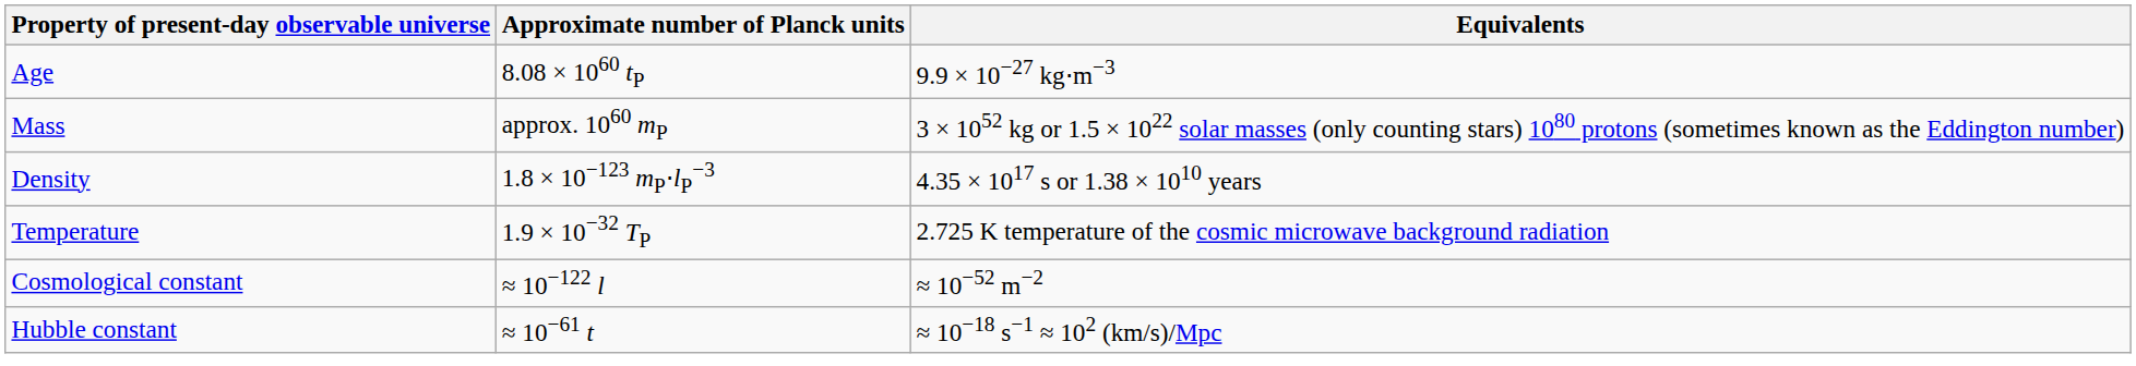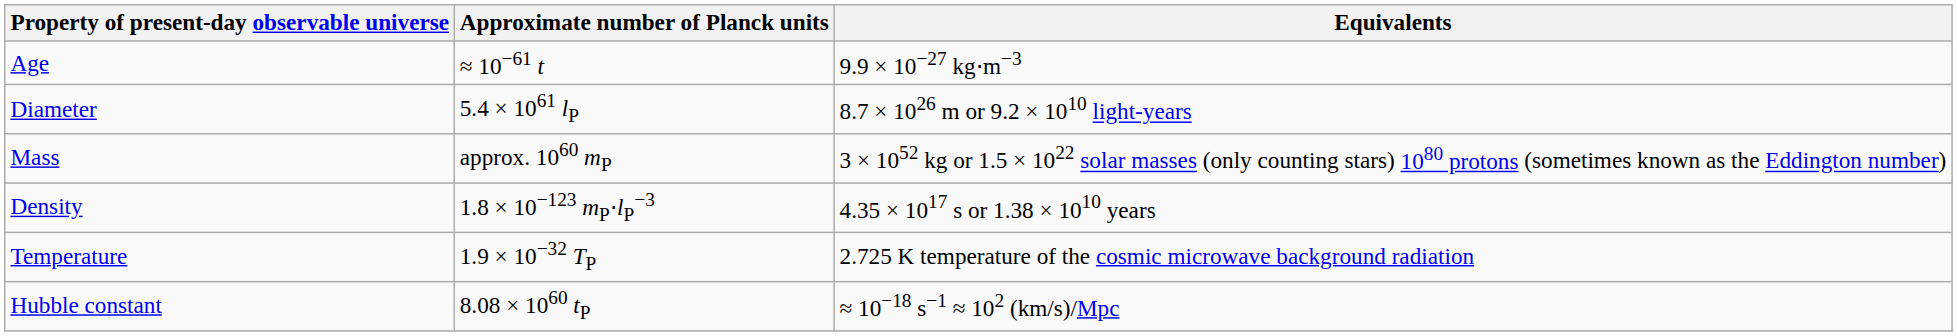Age | Approximate number of Planck units: 8.08 × 1060 tP -> ≈ 10−61 t
+ row: Diameter | 5.4 × 1061 lP | 8.7 × 1026 m or 9.2 × 1010 light-years
- row: Cosmological constant | ≈ 10−122 l | ≈ 10−52 m−2
Hubble constant | Approximate number of Planck units: ≈ 10−61 t -> 8.08 × 1060 tP
